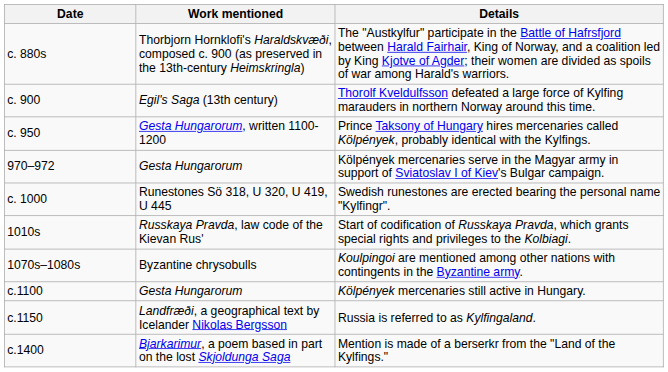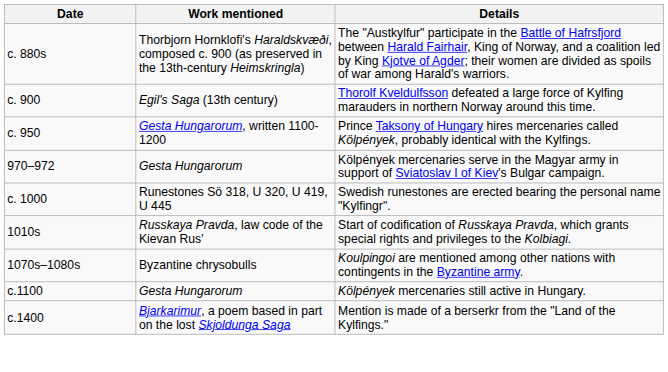- row: c.1150 | Landfræði, a geographical text by Icelander Nikolas Bergsson | Russia is referred to as Kylfingaland.
